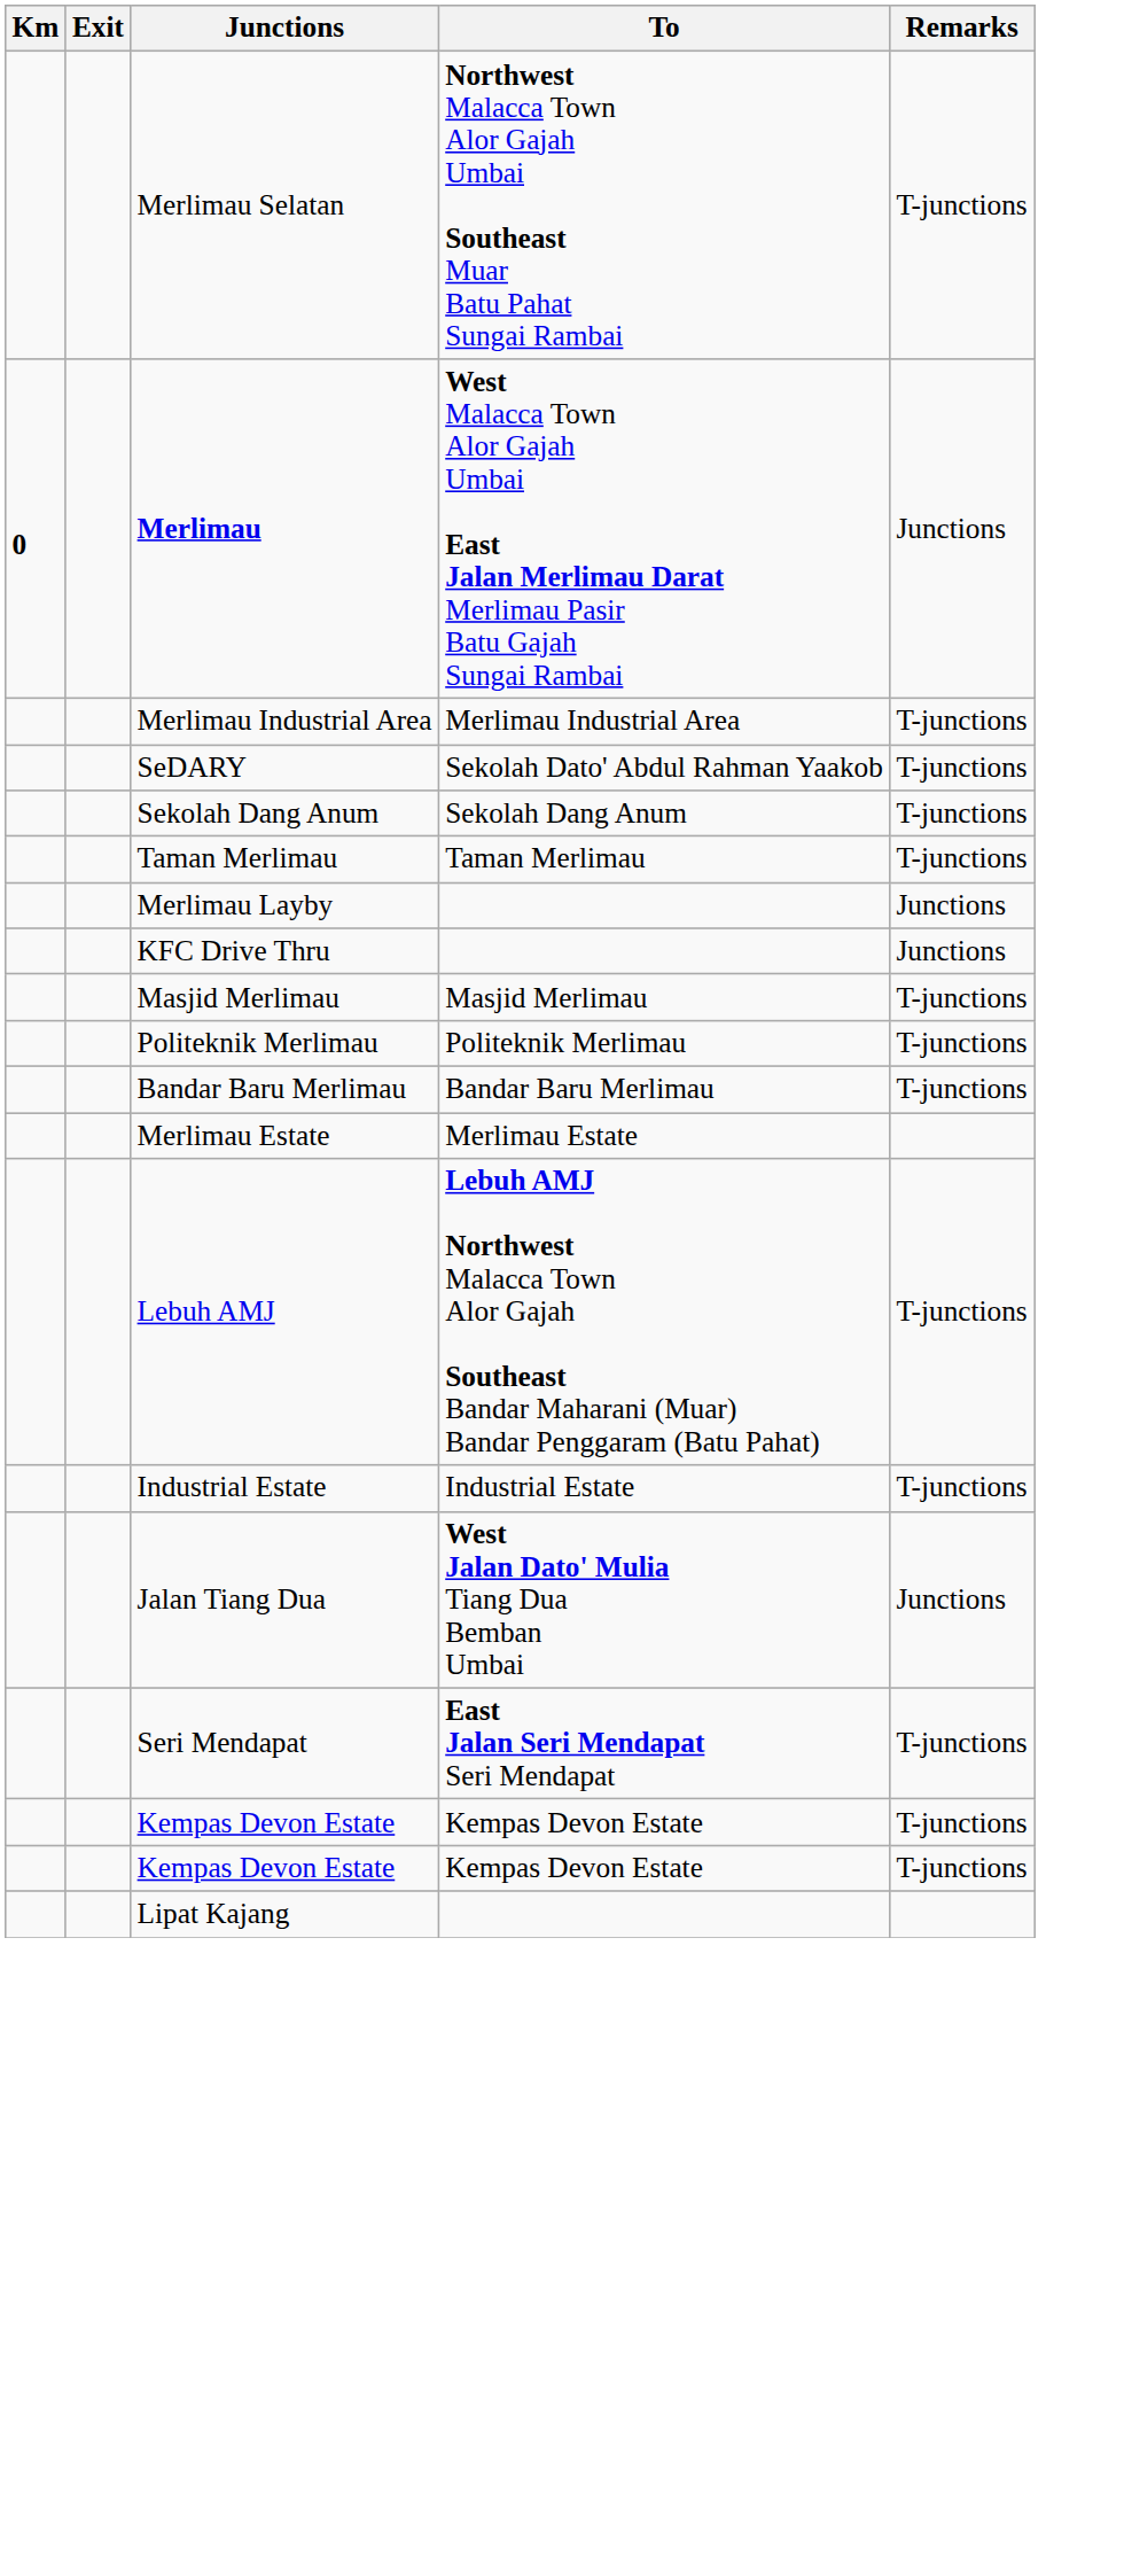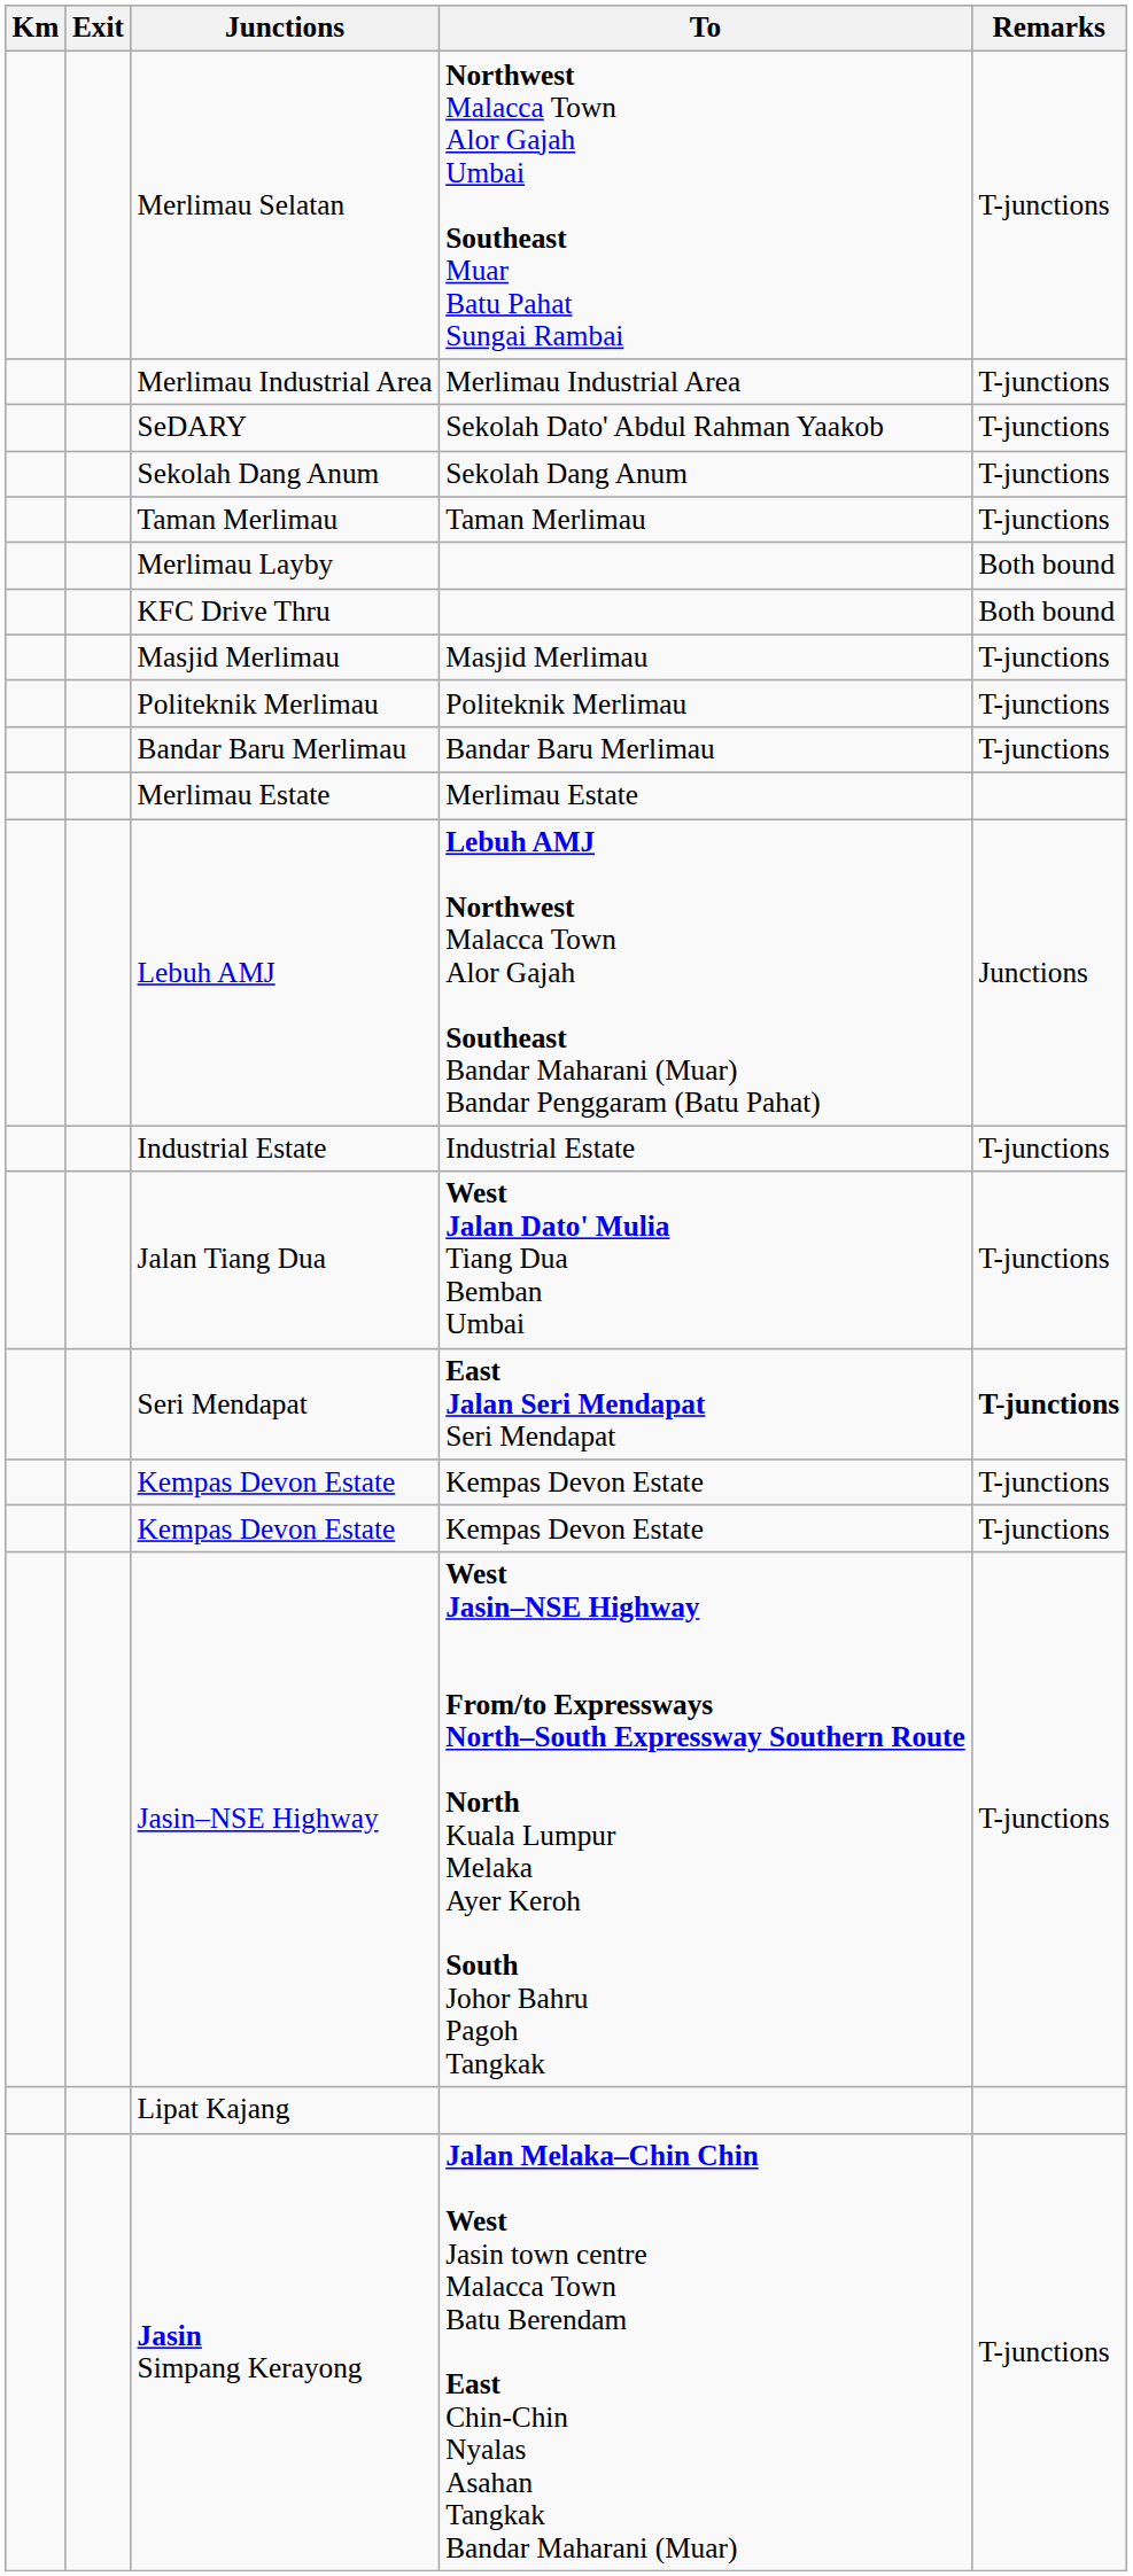- row: 0 | Merlimau | West Malacca Town Alor Gajah Umbai East Jalan Merlimau Darat Merlimau Pasir Batu Gajah Sungai Rambai | Junctions
Merlimau Layby | Remarks: Junctions -> Both bound
KFC Drive Thru | Remarks: Junctions -> Both bound
Lebuh AMJ | Remarks: T-junctions -> Junctions
Jalan Tiang Dua | Remarks: Junctions -> T-junctions
Seri Mendapat | Remarks: normal -> bold
+ row: Jasin–NSE Highway | West Jasin–NSE Highway From/to Expressways North–South Expressway Southern Route North Kuala Lumpur Melaka Ayer Keroh South Johor Bahru Pagoh Tangkak | T-junctions
+ row: Jasin Simpang Kerayong | Jalan Melaka–Chin Chin West Jasin town centre Malacca Town Batu Berendam East Chin-Chin Nyalas Asahan Tangkak Bandar Maharani (Muar) | T-junctions
